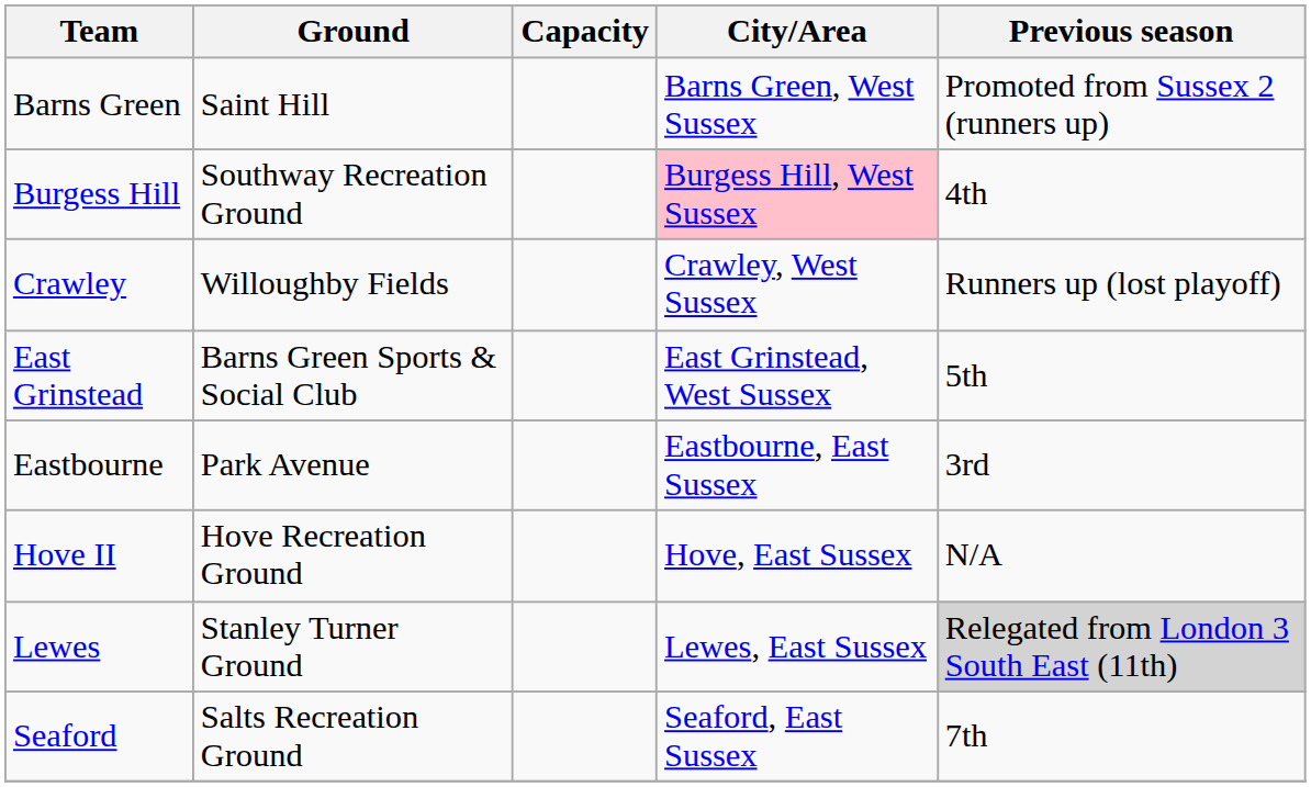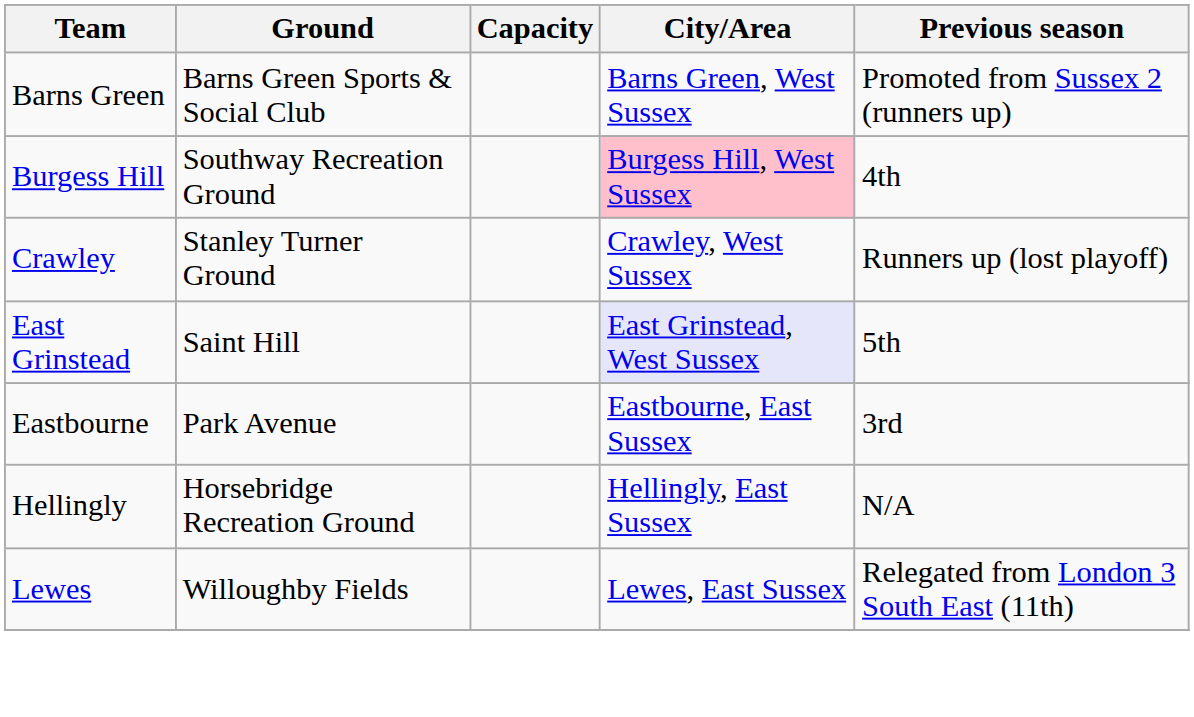Barns Green | Ground: Saint Hill -> Barns Green Sports & Social Club
Crawley | Ground: Willoughby Fields -> Stanley Turner Ground
East Grinstead | Ground: Barns Green Sports & Social Club -> Saint Hill
East Grinstead | City/Area: no background -> lavender background
+ row: Hellingly | Horsebridge Recreation Ground | Hellingly, East Sussex | N/A
- row: Hove II | Hove Recreation Ground | Hove, East Sussex | N/A
Lewes | Ground: Stanley Turner Ground -> Willoughby Fields
Lewes | Previous season: lightgrey background -> no background
- row: Seaford | Salts Recreation Ground | Seaford, East Sussex | 7th
